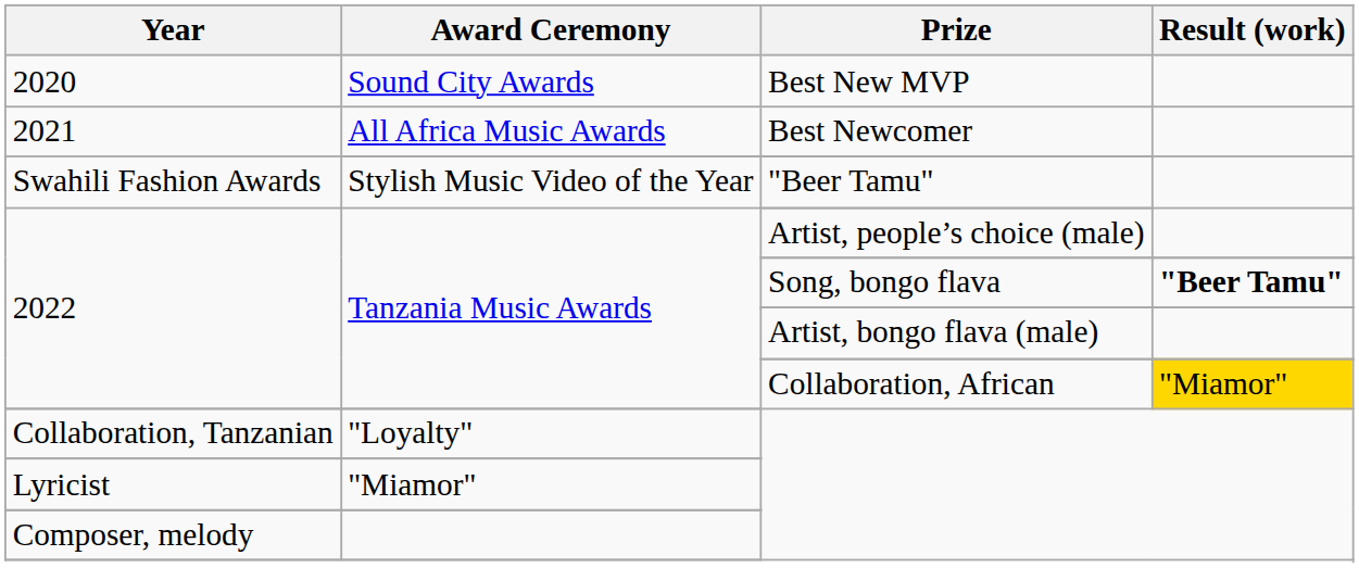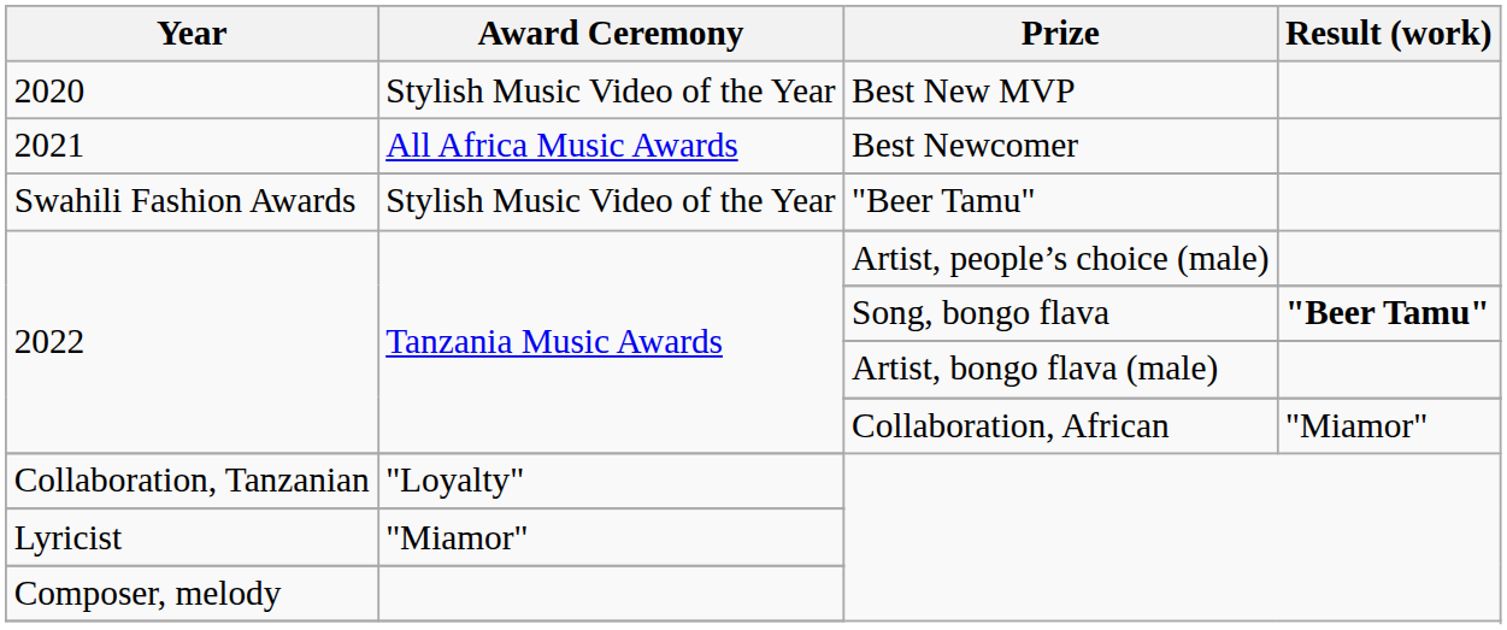Best New MVP | Award Ceremony: Sound City Awards -> Stylish Music Video of the Year
Collaboration, African | Result (work): gold background -> no background
